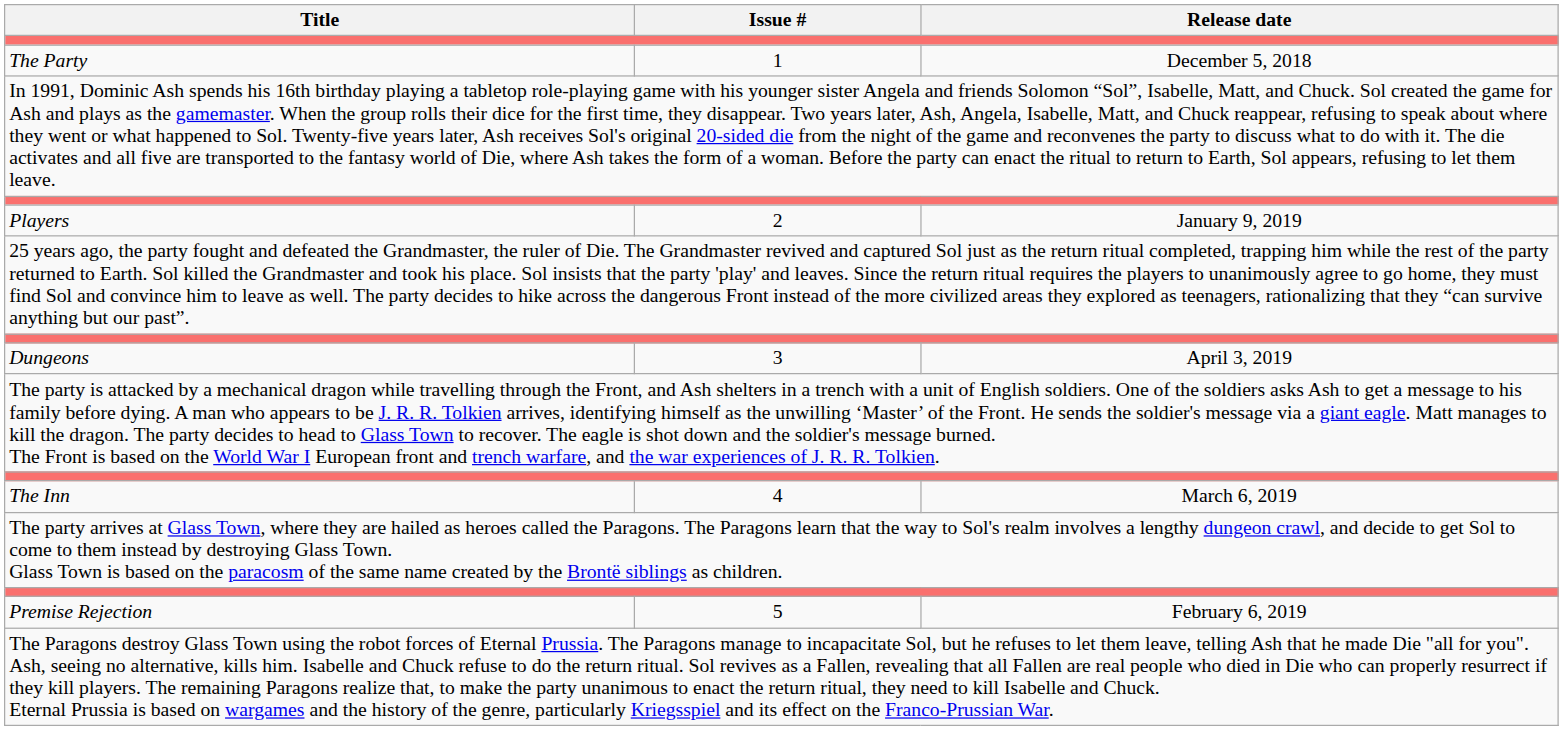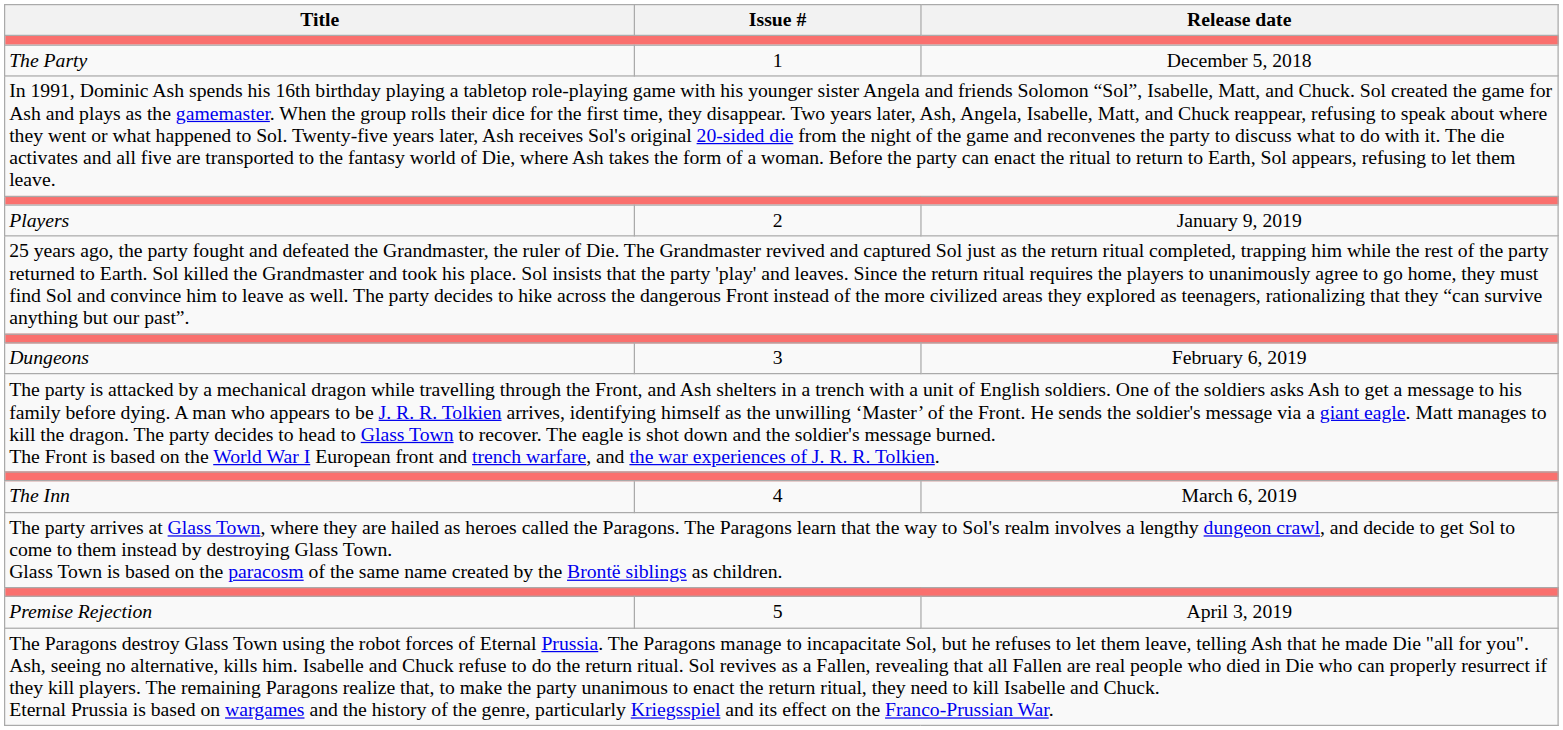Dungeons | Release date: April 3, 2019 -> February 6, 2019
Premise Rejection | Release date: February 6, 2019 -> April 3, 2019
